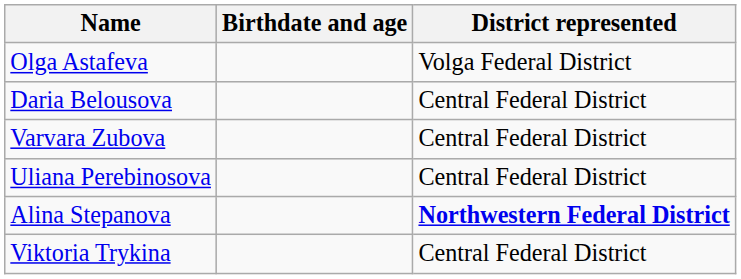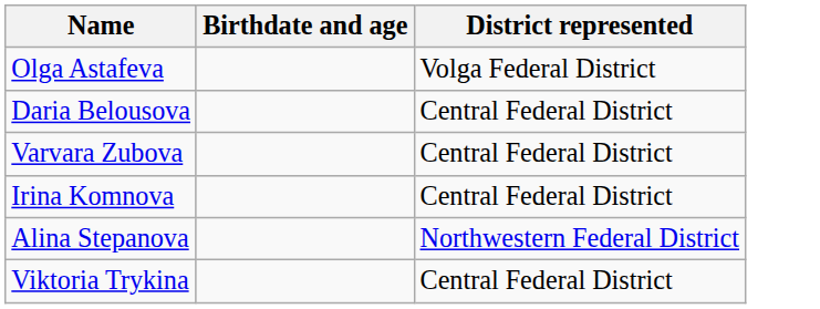+ row: Irina Komnova | Central Federal District
- row: Uliana Perebinosova | Central Federal District
Alina Stepanova | District represented: bold -> normal
